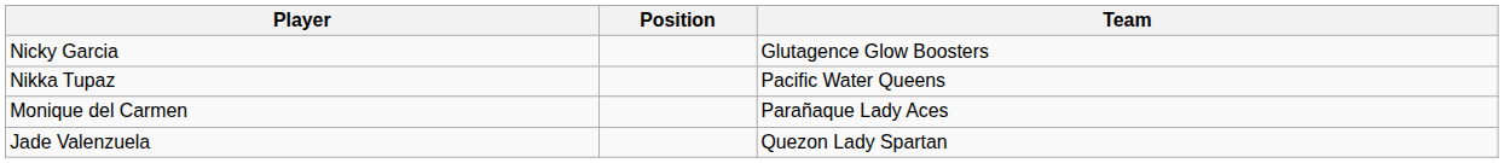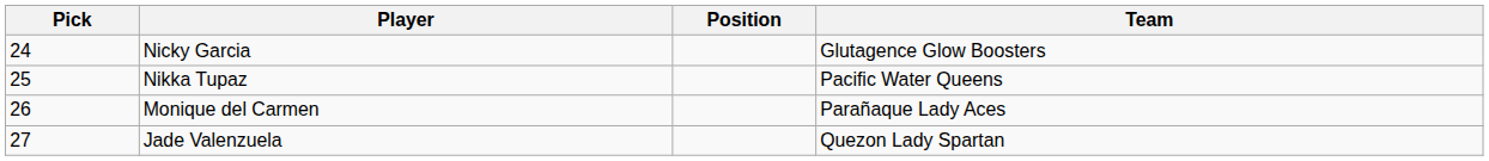+ column: Pick | 24 | 25 | 26 | 27
